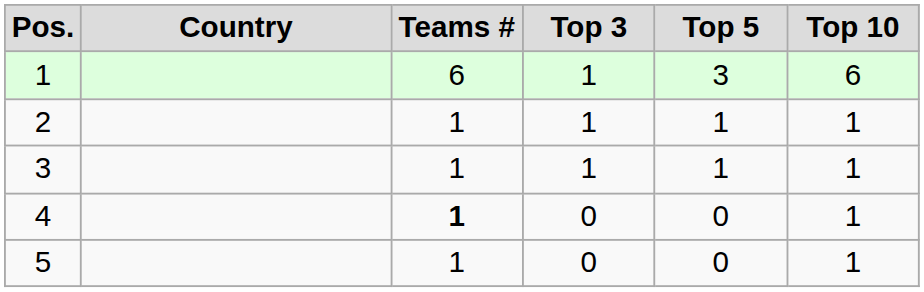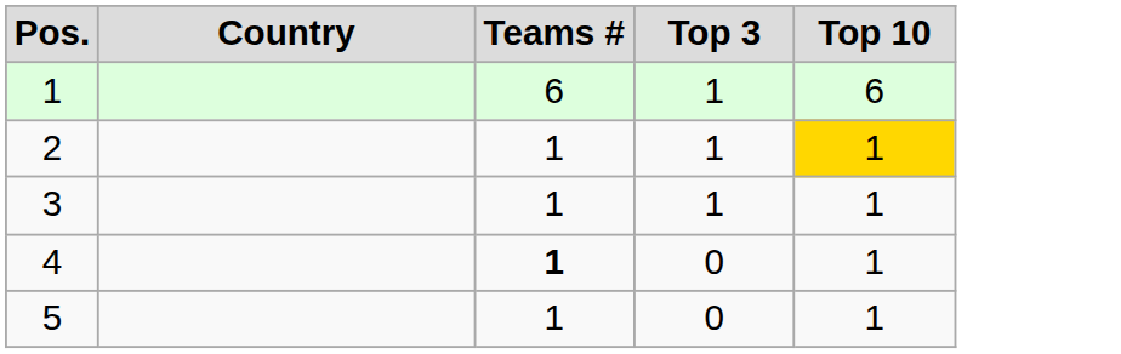- column: Top 5 | 3 | 1 | 1 | 0 | 0
2 | Top 10: no background -> gold background
